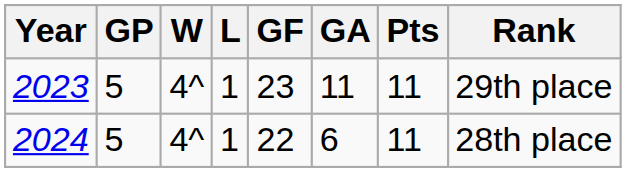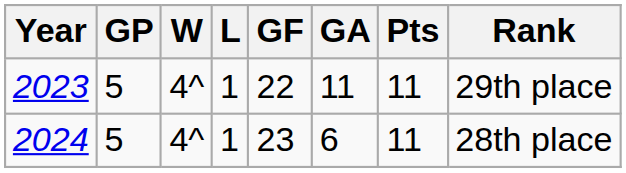2023 | GF: 23 -> 22
2024 | GF: 22 -> 23
